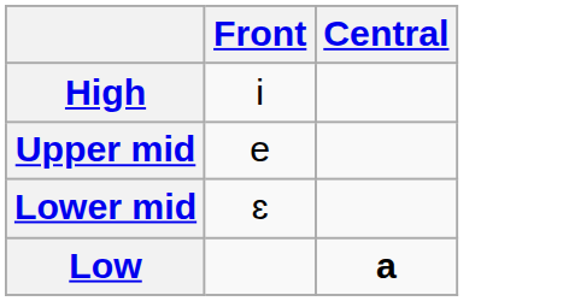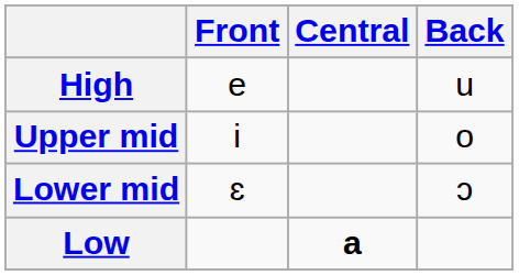+ column: Back | u | o | ɔ
High | Front: i -> e
Upper mid | Front: e -> i
